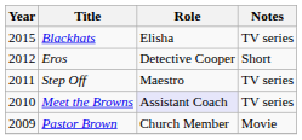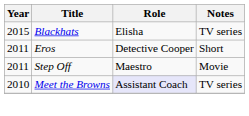Eros | Year: 2012 -> 2011
Step Off | Notes: TV series -> Movie
- row: 2009 | Pastor Brown | Church Member | Movie
